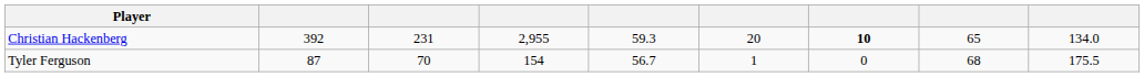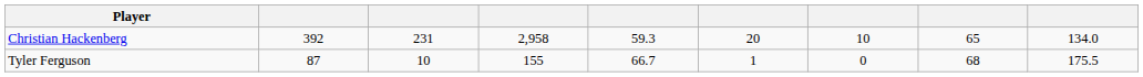Christian Hackenberg | column 4: 2,955 -> 2,958
Christian Hackenberg | column 7: bold -> normal
Tyler Ferguson | column 3: 70 -> 10
Tyler Ferguson | column 4: 154 -> 155
Tyler Ferguson | column 5: 56.7 -> 66.7
